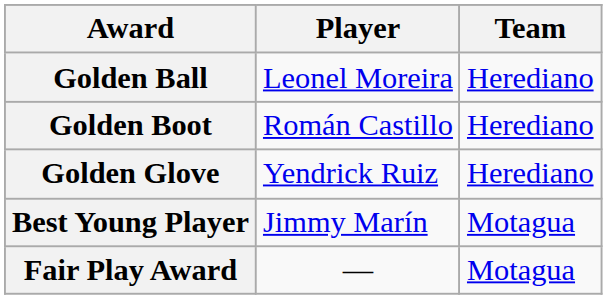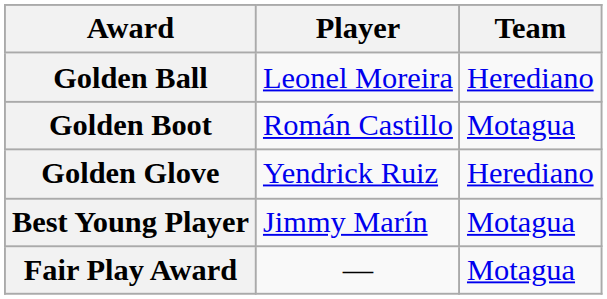Golden Boot | Team: Herediano -> Motagua
